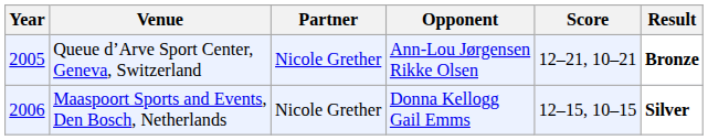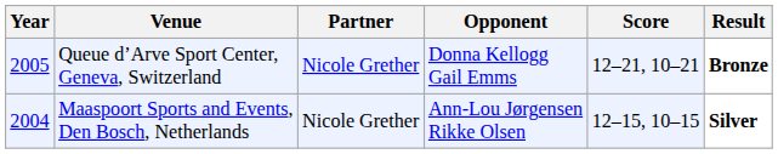Queue d’Arve Sport Center, Geneva, Switzerland | Opponent: Ann-Lou Jørgensen Rikke Olsen -> Donna Kellogg Gail Emms
Maaspoort Sports and Events, Den Bosch, Netherlands | Year: 2006 -> 2004
Maaspoort Sports and Events, Den Bosch, Netherlands | Opponent: Donna Kellogg Gail Emms -> Ann-Lou Jørgensen Rikke Olsen
